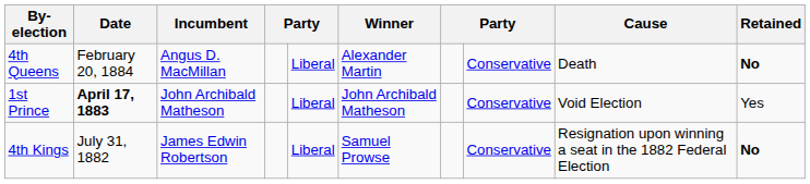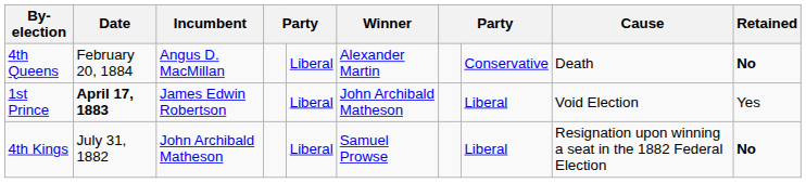1st Prince | Incumbent: John Archibald Matheson -> James Edwin Robertson
1st Prince | column 8: Conservative -> Liberal
4th Kings | Incumbent: James Edwin Robertson -> John Archibald Matheson
4th Kings | column 8: Conservative -> Liberal
